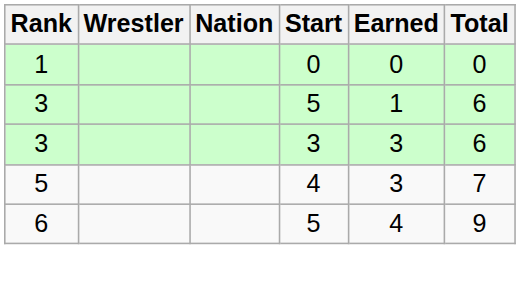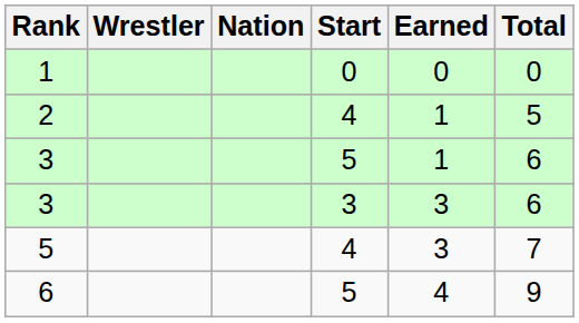+ row: 2 | 4 | 1 | 5
